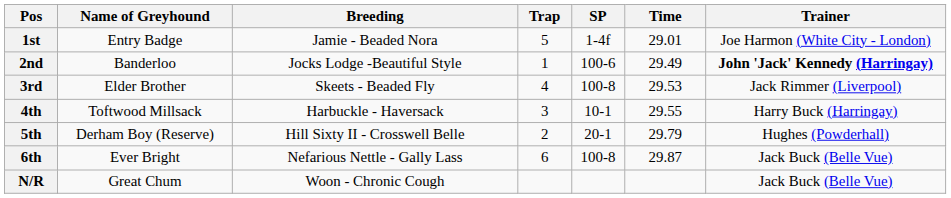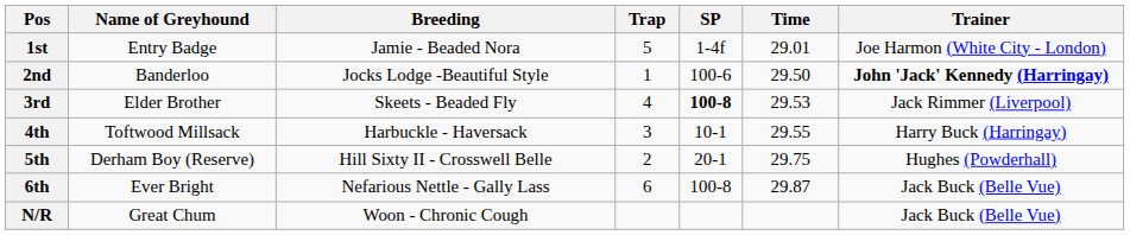2nd | Time: 29.49 -> 29.50
3rd | SP: normal -> bold
5th | Time: 29.79 -> 29.75
